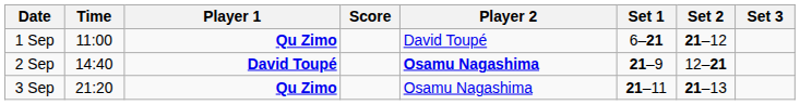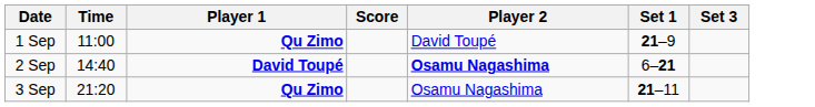- column: Set 2 | 21–12 | 12–21 | 21–13
1 Sep | Set 1: 6–21 -> 21–9
2 Sep | Set 1: 21–9 -> 6–21
